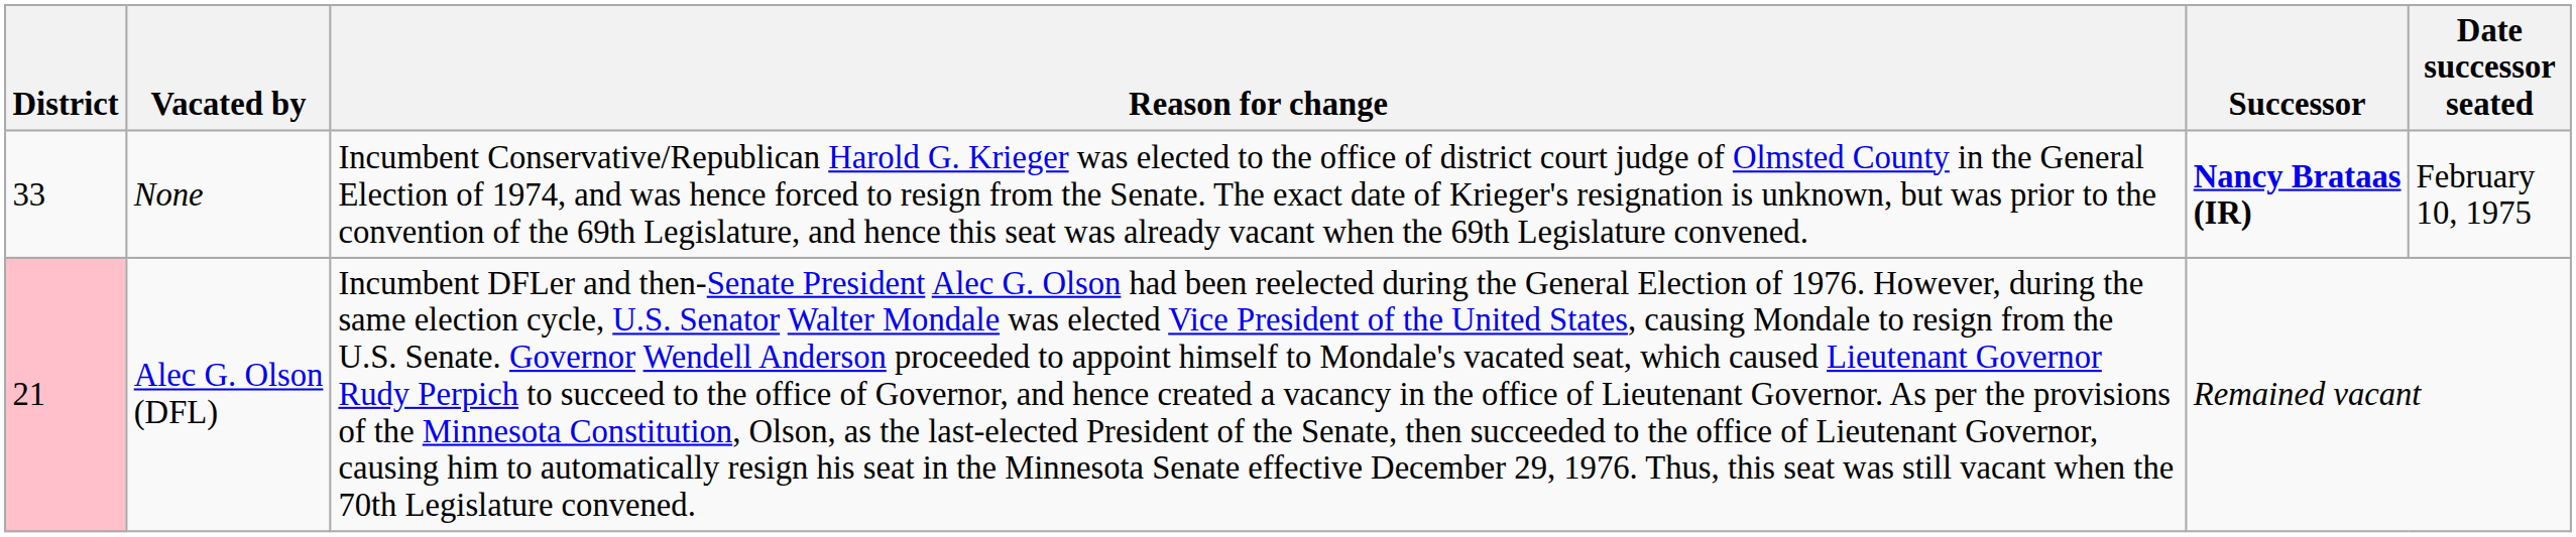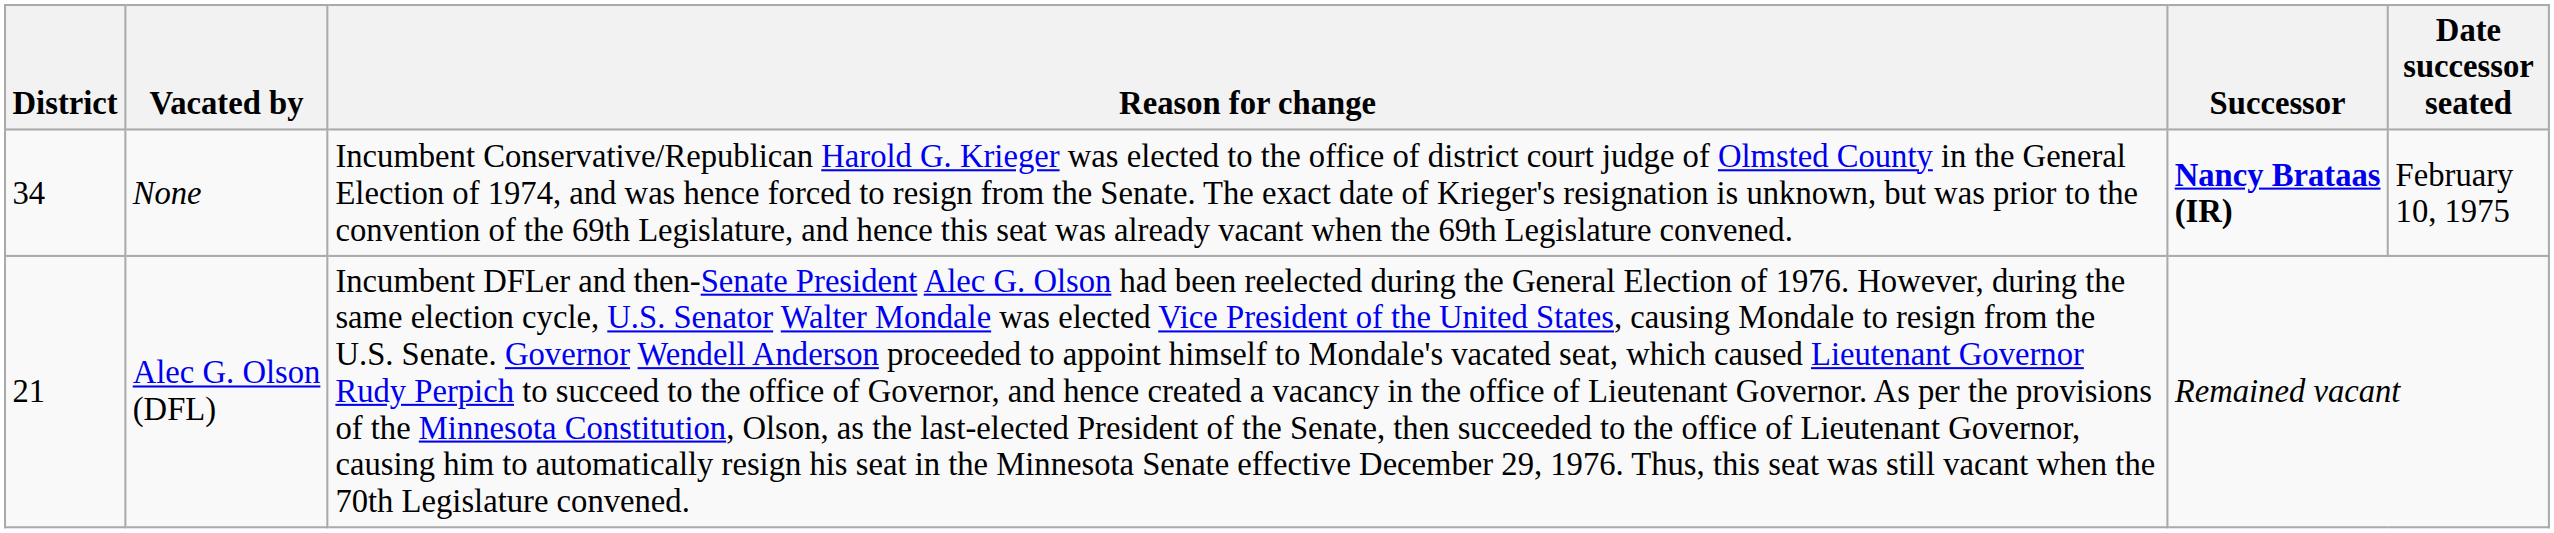None | District: 33 -> 34
Alec G. Olson (DFL) | District: pink background -> no background
